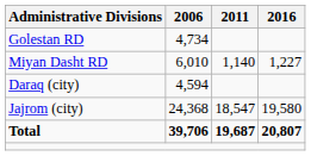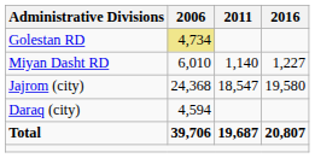Golestan RD | 2006: no background -> khaki background
rows swapped: Daraq (city) <-> Jajrom (city)
